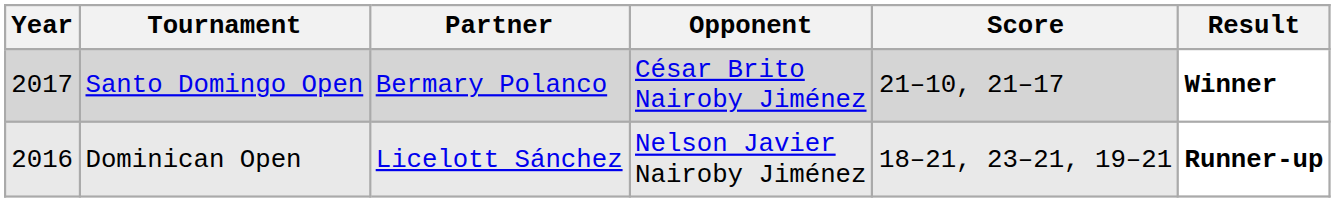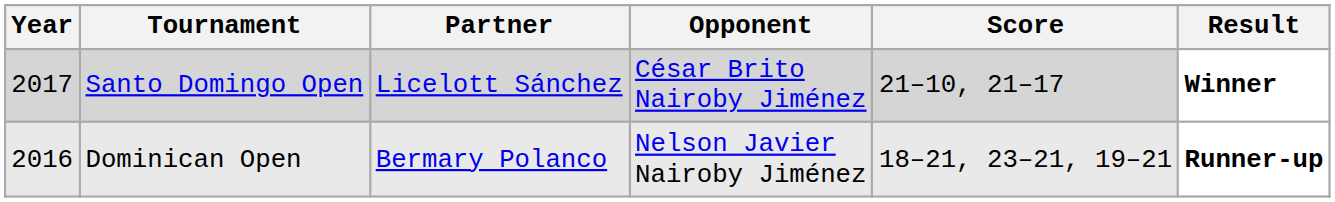Santo Domingo Open | Partner: Bermary Polanco -> Licelott Sánchez
Dominican Open | Partner: Licelott Sánchez -> Bermary Polanco
